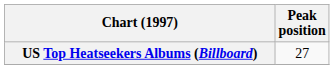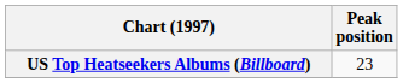US Top Heatseekers Albums (Billboard) | Peak position: 27 -> 23
